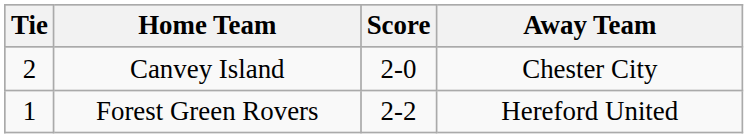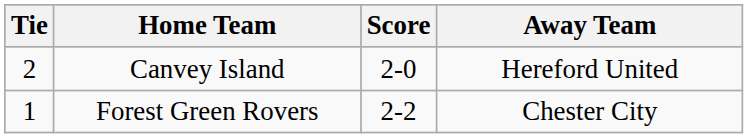Canvey Island | Away Team: Chester City -> Hereford United
Forest Green Rovers | Away Team: Hereford United -> Chester City
